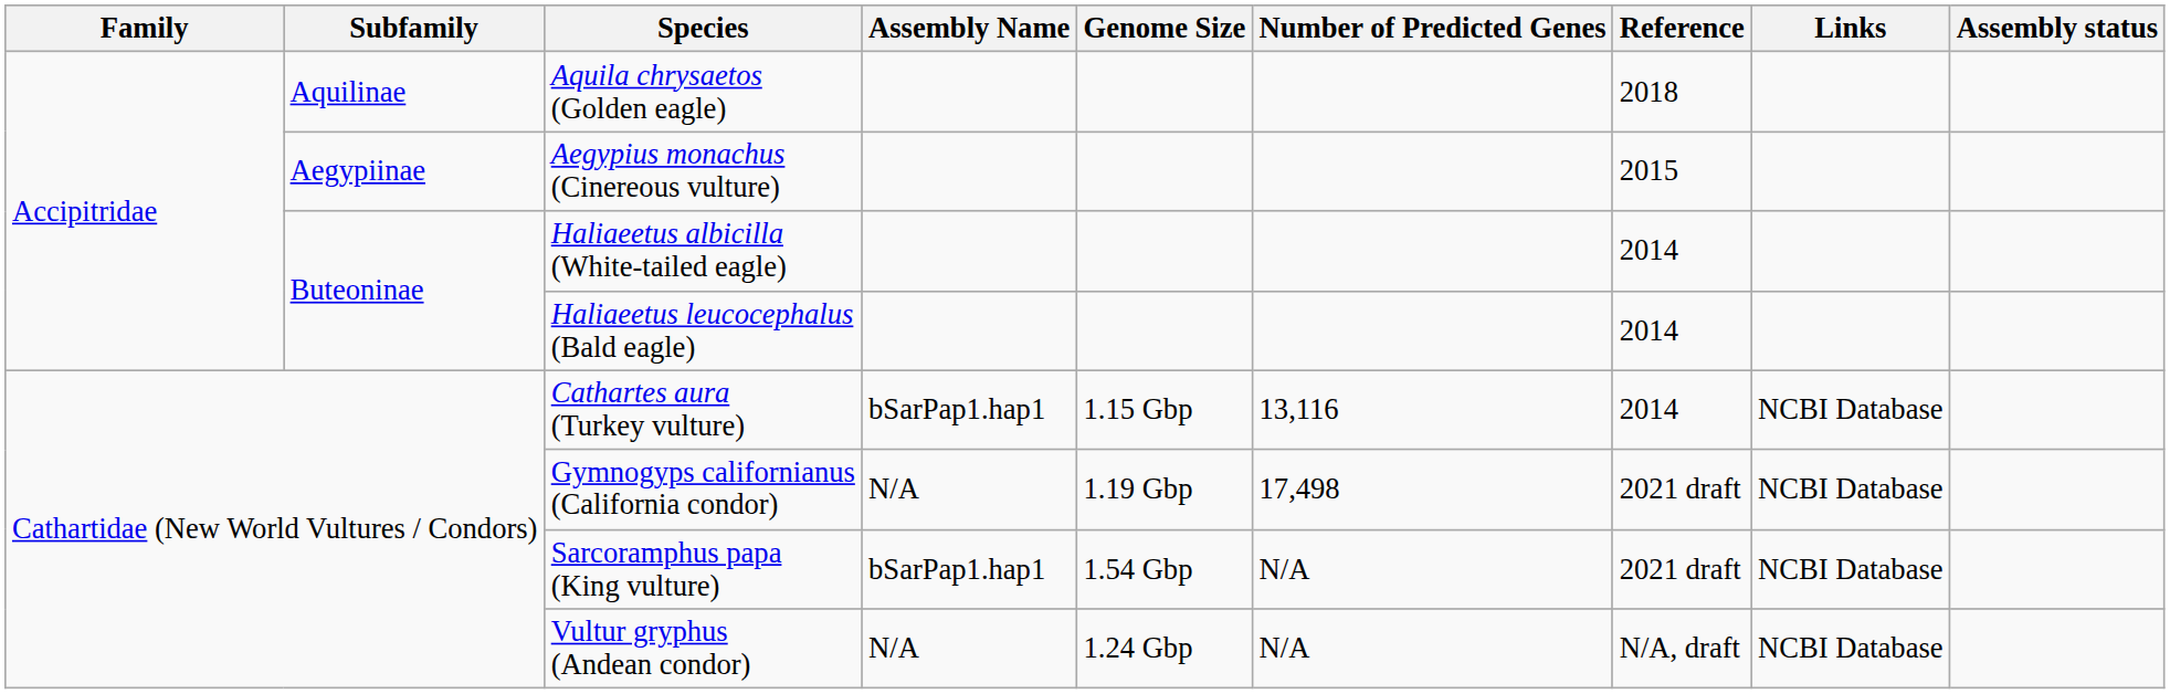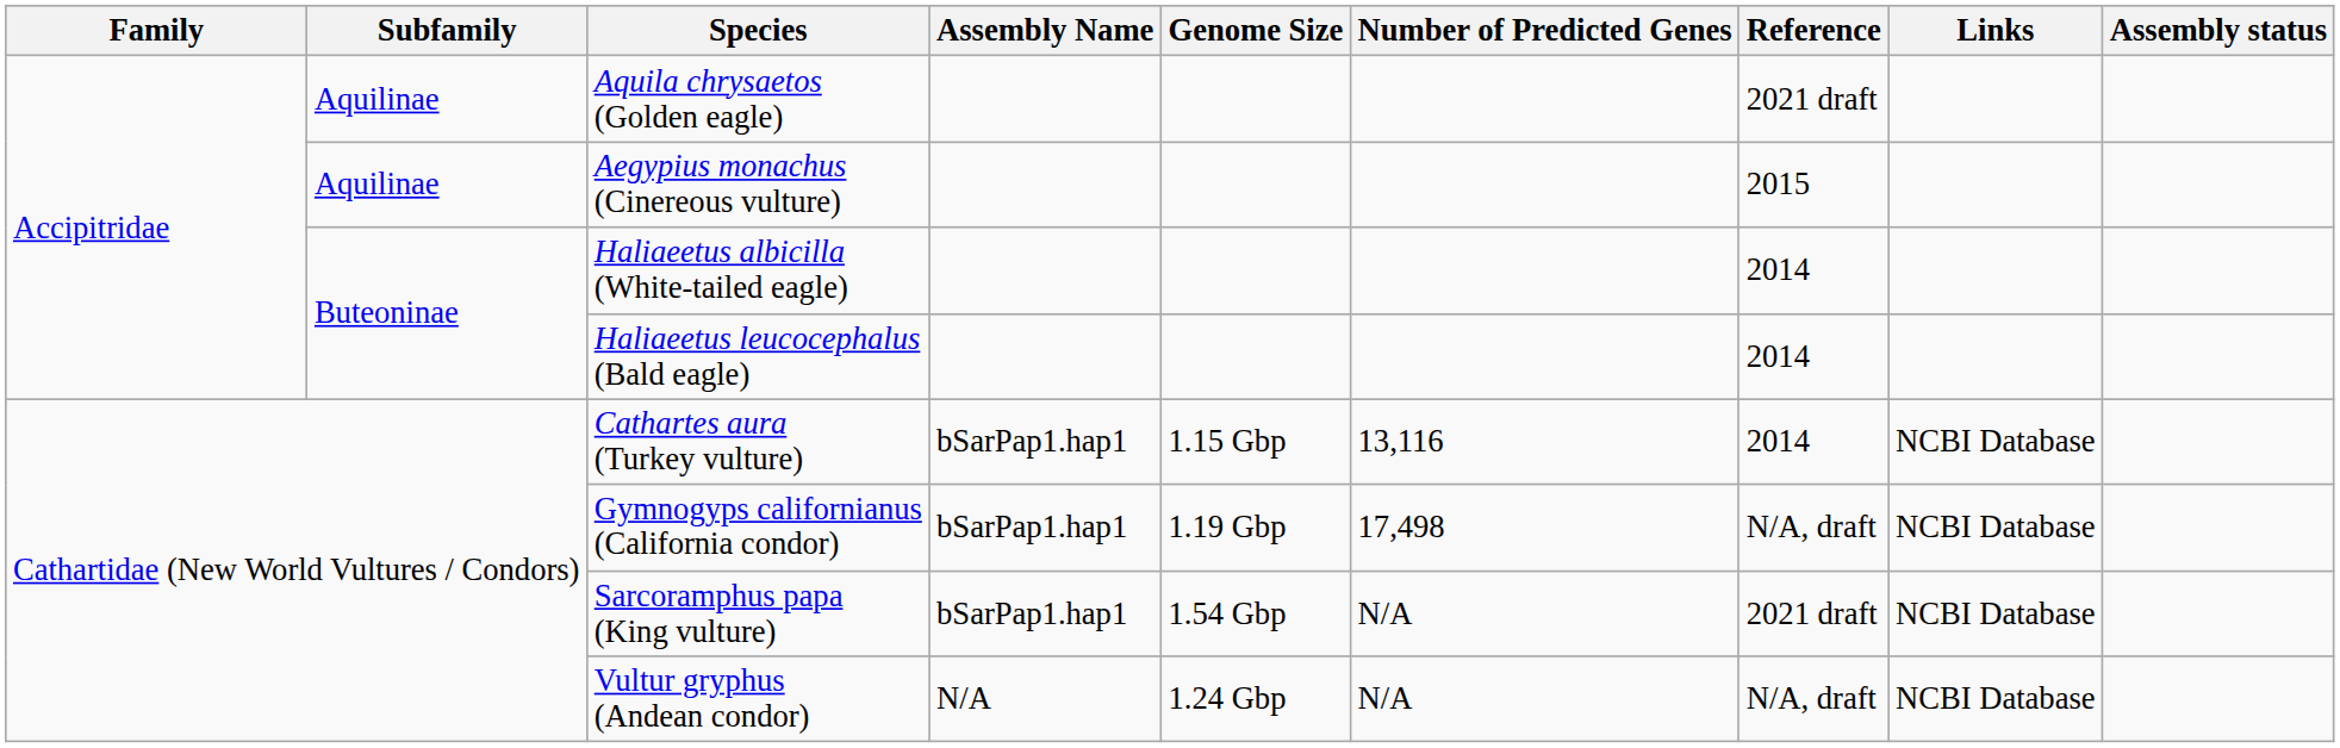Aquila chrysaetos (Golden eagle) | Reference: 2018 -> 2021 draft
Aegypius monachus (Cinereous vulture) | Subfamily: Aegypiinae -> Aquilinae
Gymnogyps californianus (California condor) | Assembly Name: N/A -> bSarPap1.hap1
Gymnogyps californianus (California condor) | Reference: 2021 draft -> N/A, draft
